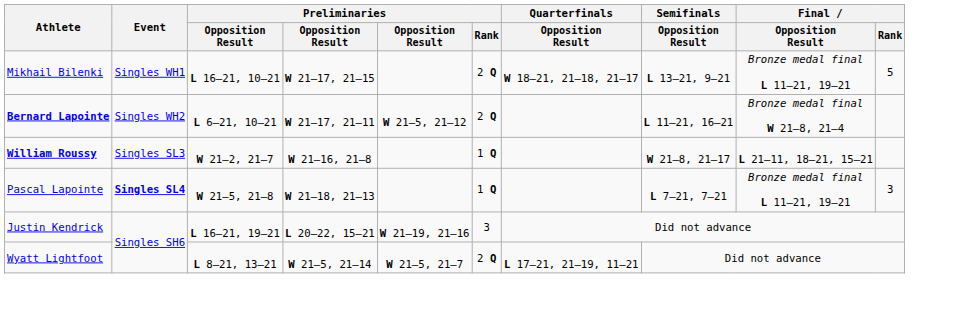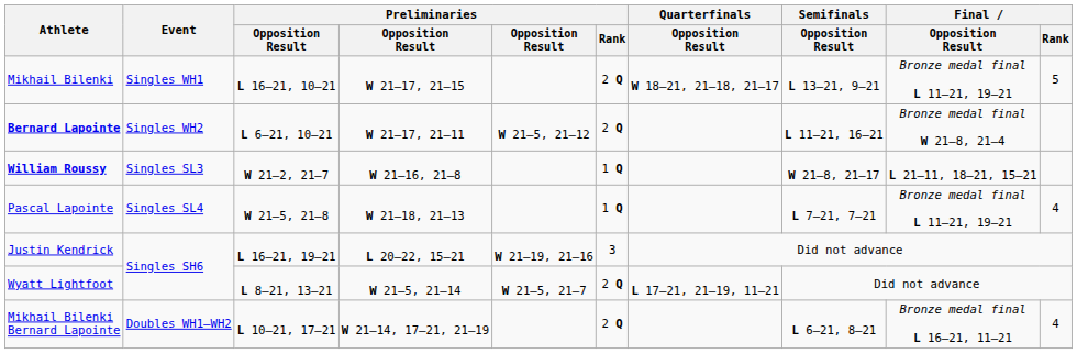Pascal Lapointe | Event: bold -> normal
Pascal Lapointe | Final / Rank: 3 -> 4
+ row: Mikhail Bilenki Bernard Lapointe | Doubles WH1–WH2 | L 10–21, 17–21 | W 21–14, 17–21, 21–19 | 2 Q | L 6–21, 8–21 | Bronze medal final L 16–21, 11–21 | 4
